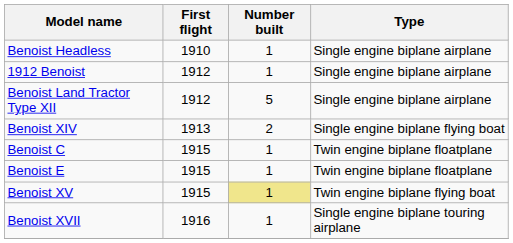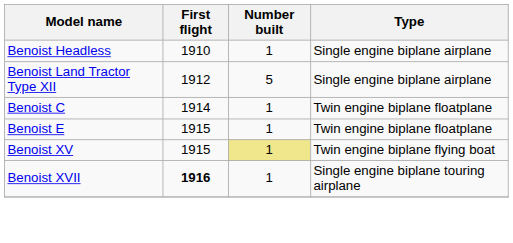- row: 1912 Benoist | 1912 | 1 | Single engine biplane airplane
- row: Benoist XIV | 1913 | 2 | Single engine biplane flying boat
Benoist C | First flight: 1915 -> 1914
Benoist XVII | First flight: normal -> bold
